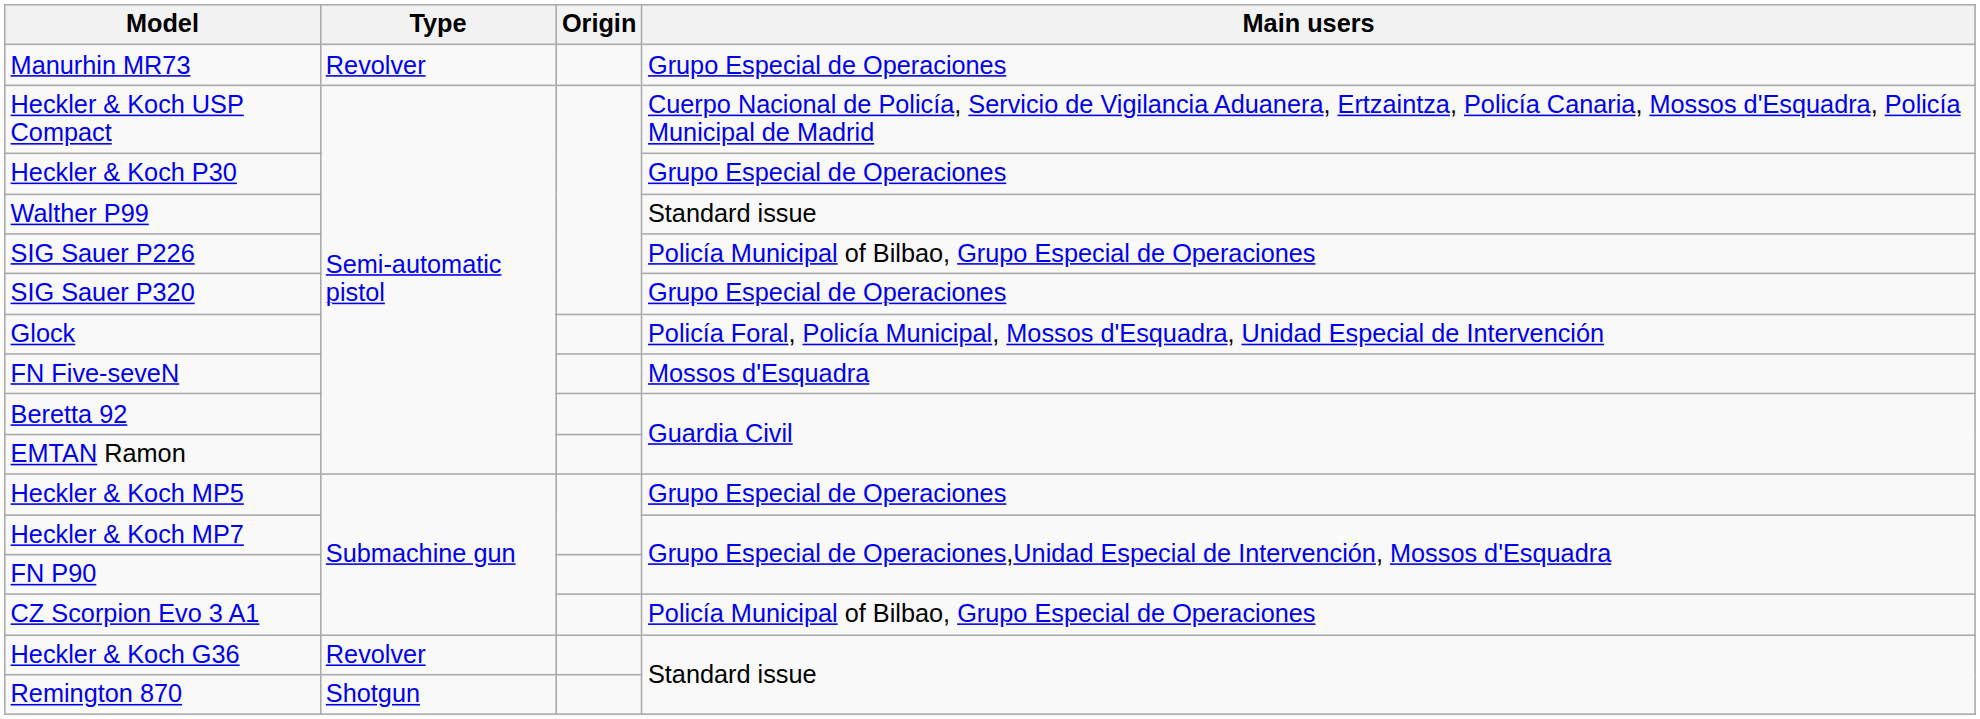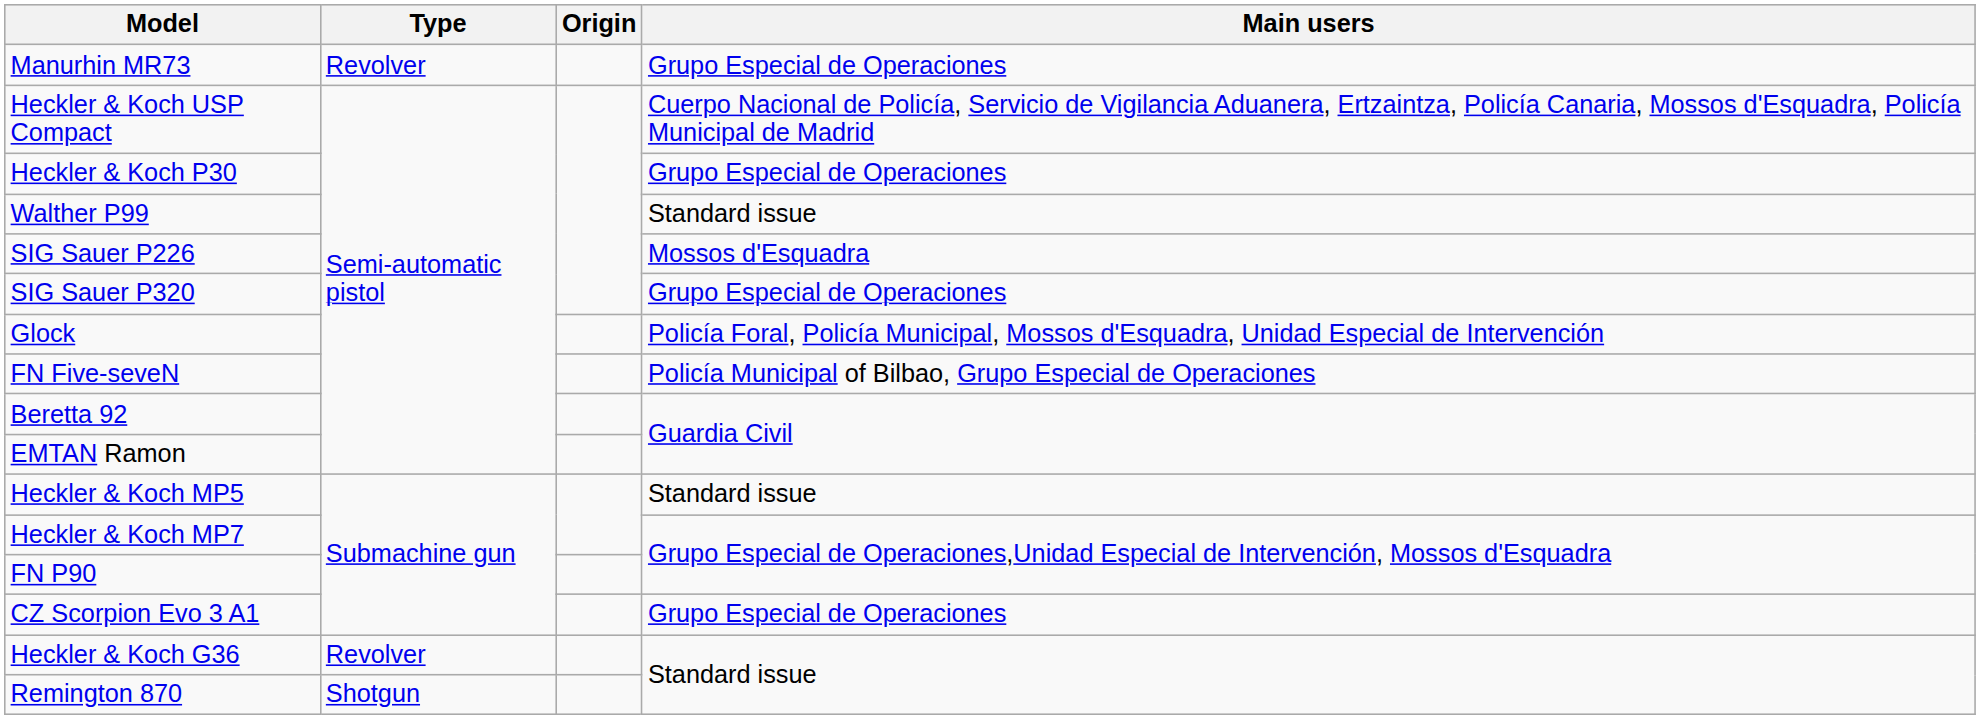SIG Sauer P226 | Main users: Policía Municipal of Bilbao, Grupo Especial de Operaciones -> Mossos d'Esquadra
FN Five-seveN | Main users: Mossos d'Esquadra -> Policía Municipal of Bilbao, Grupo Especial de Operaciones
Heckler & Koch MP5 | Main users: Grupo Especial de Operaciones -> Standard issue
CZ Scorpion Evo 3 A1 | Main users: Policía Municipal of Bilbao, Grupo Especial de Operaciones -> Grupo Especial de Operaciones
